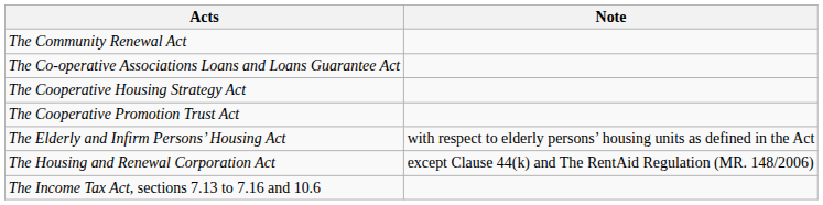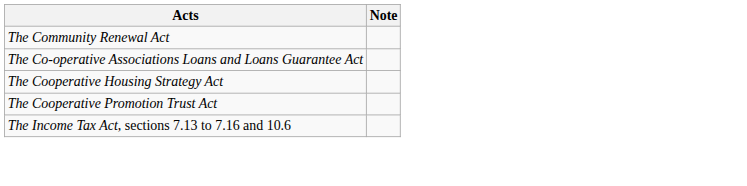- row: The Elderly and Infirm Persons’ Housing Act | with respect to elderly persons’ housing units as defined in the Act
- row: The Housing and Renewal Corporation Act | except Clause 44(k) and The RentAid Regulation (MR. 148/2006)
